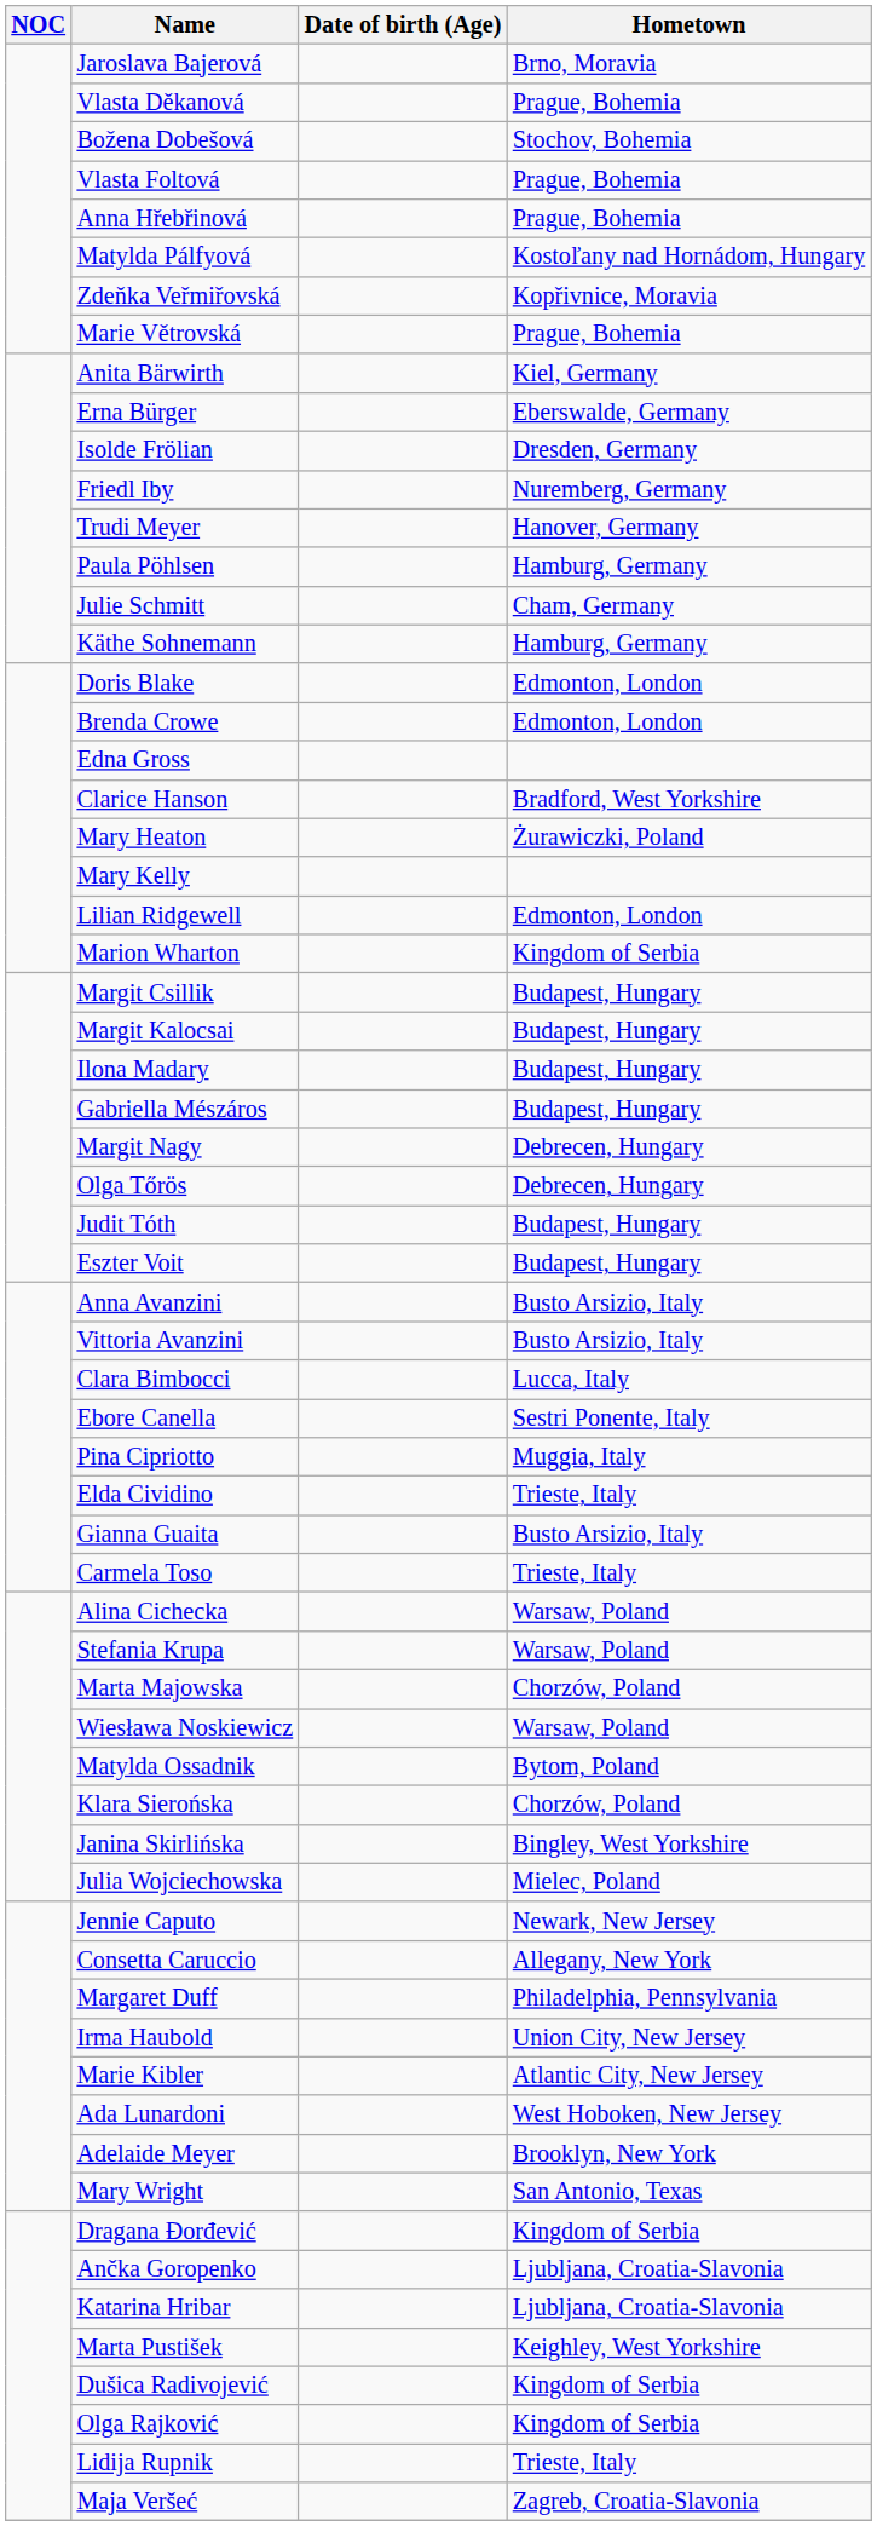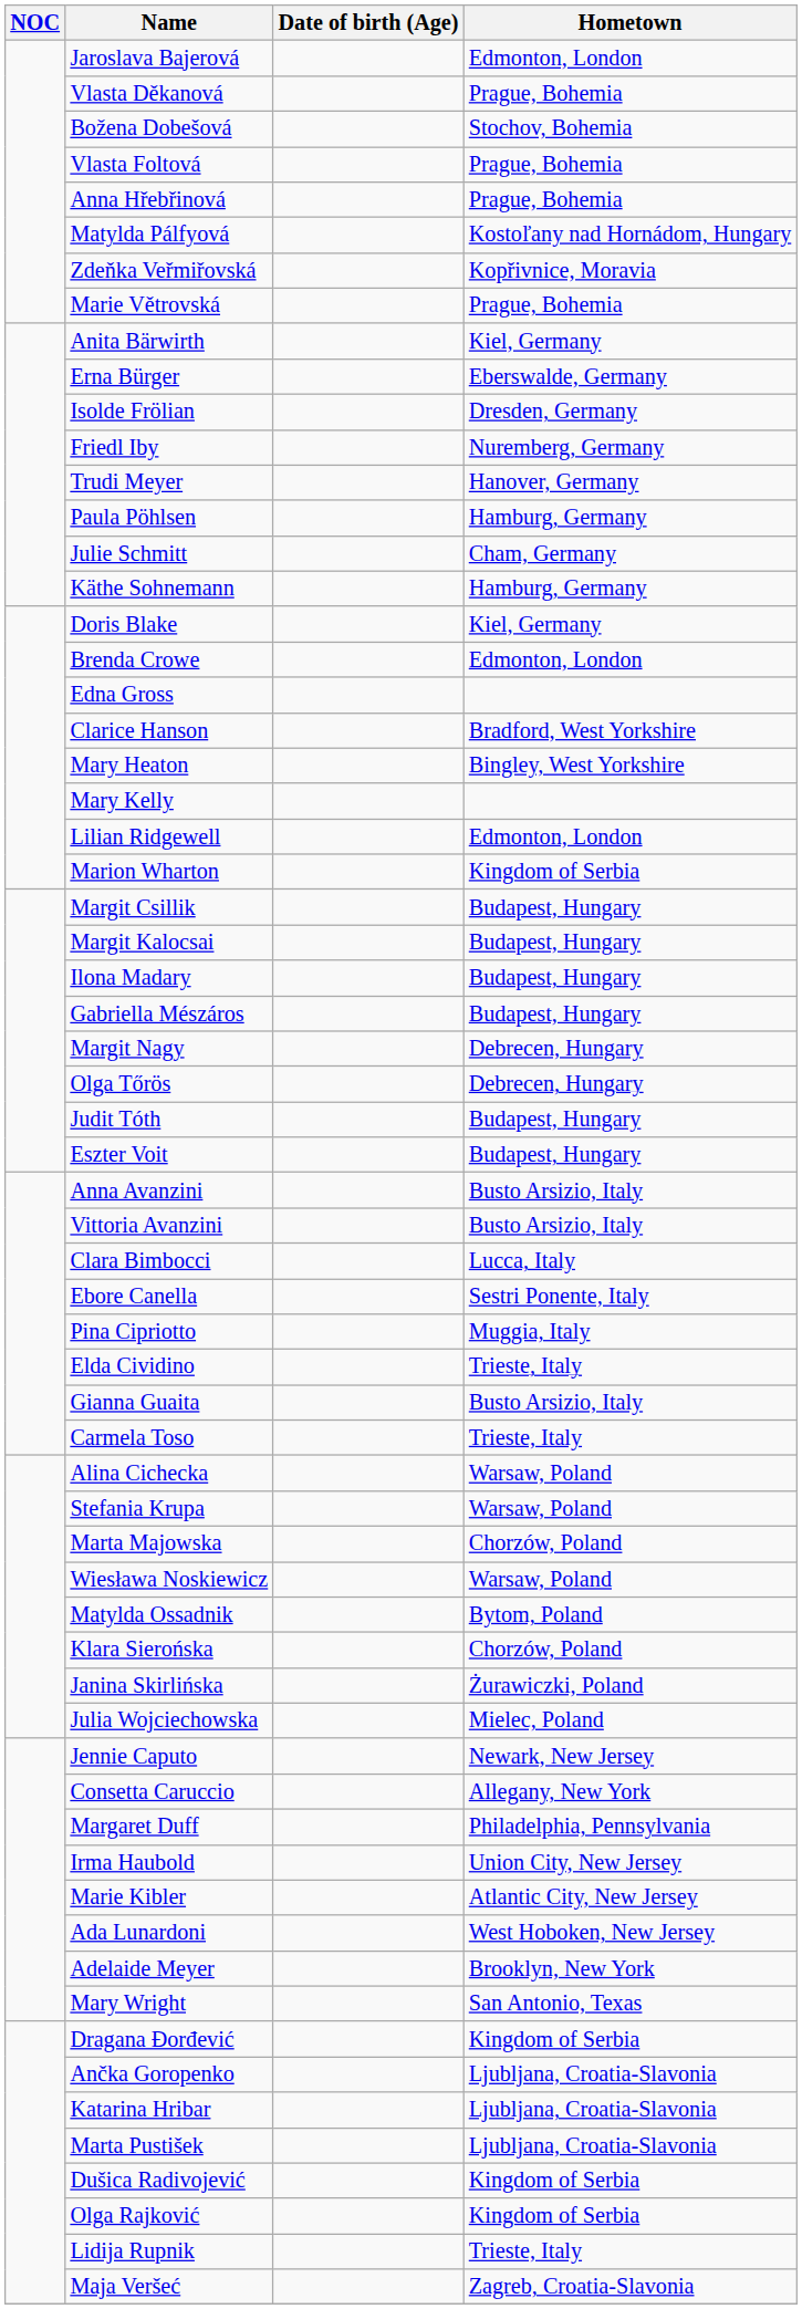Jaroslava Bajerová | Hometown: Brno, Moravia -> Edmonton, London
Doris Blake | Hometown: Edmonton, London -> Kiel, Germany
Mary Heaton | Hometown: Żurawiczki, Poland -> Bingley, West Yorkshire
Janina Skirlińska | Hometown: Bingley, West Yorkshire -> Żurawiczki, Poland
Marta Pustišek | Hometown: Keighley, West Yorkshire -> Ljubljana, Croatia-Slavonia
